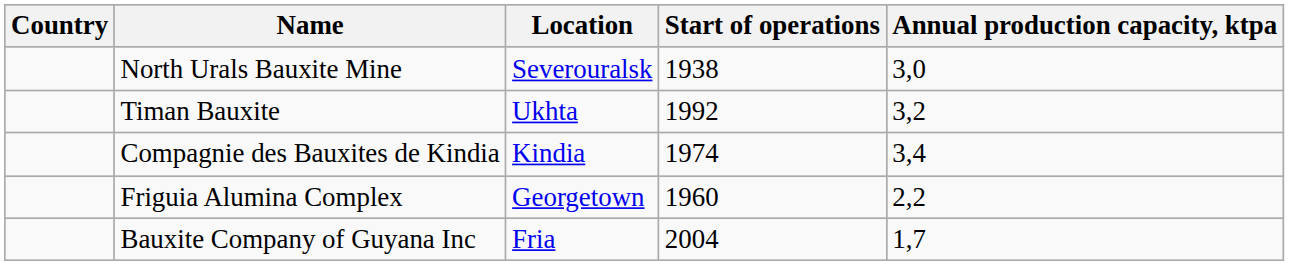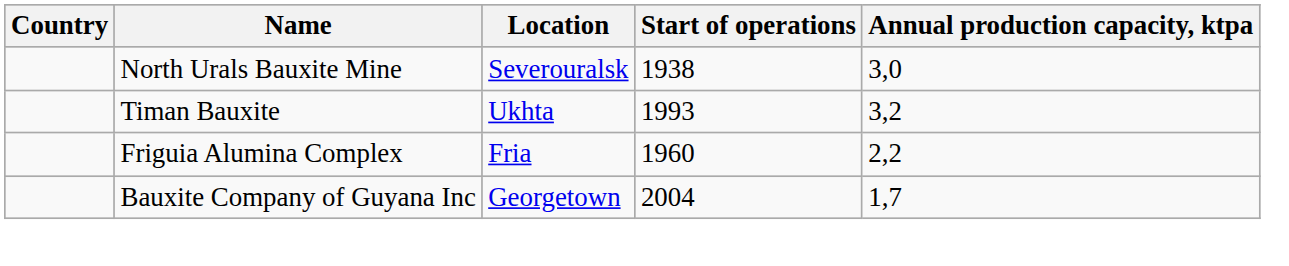Timan Bauxite | Start of operations: 1992 -> 1993
- row: Compagnie des Bauxites de Kindia | Kindia | 1974 | 3,4
Friguia Alumina Complex | Location: Georgetown -> Fria
Bauxite Company of Guyana Inc | Location: Fria -> Georgetown
